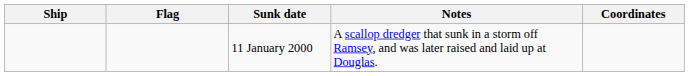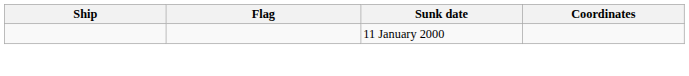- column: Notes | A scallop dredger that sunk in a storm off Ramsey, and was later raised and laid up at Douglas.
